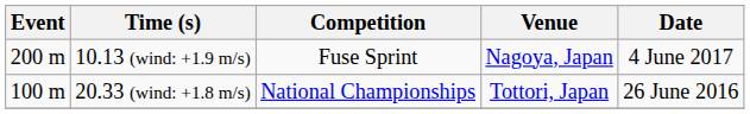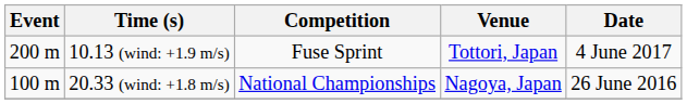10.13 (wind: +1.9 m/s) | Venue: Nagoya, Japan -> Tottori, Japan
20.33 (wind: +1.8 m/s) | Venue: Tottori, Japan -> Nagoya, Japan
